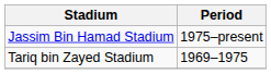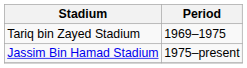rows swapped: Tariq bin Zayed Stadium <-> Jassim Bin Hamad Stadium
